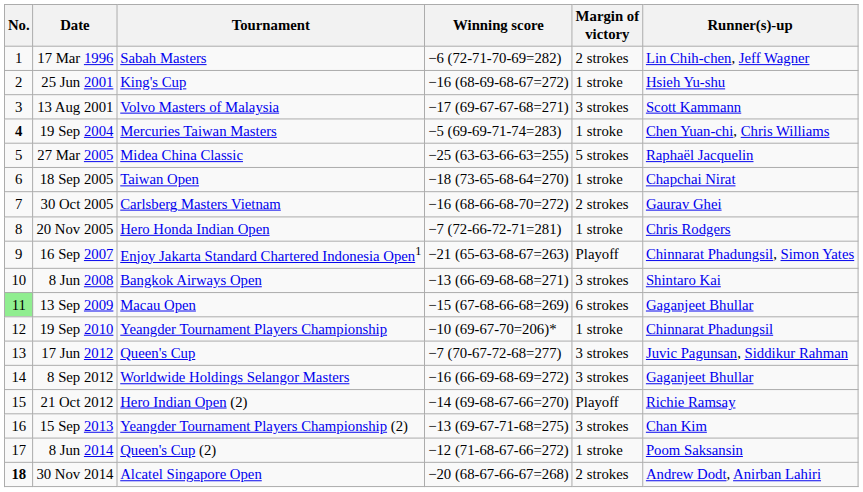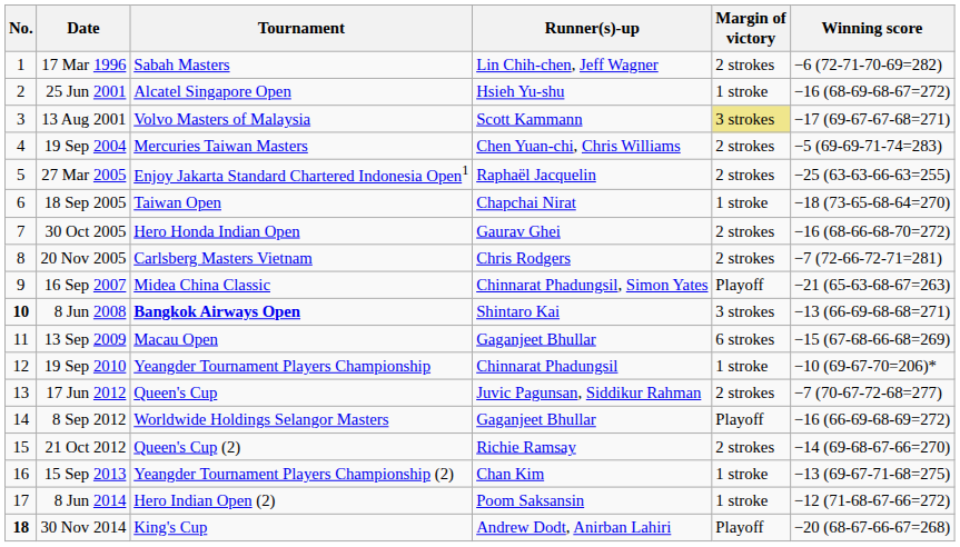columns swapped: Winning score <-> Runner(s)-up
25 Jun 2001 | Tournament: King's Cup -> Alcatel Singapore Open
13 Aug 2001 | Margin of victory: no background -> khaki background
19 Sep 2004 | No.: bold -> normal
19 Sep 2004 | Margin of victory: 1 stroke -> 2 strokes
27 Mar 2005 | Tournament: Midea China Classic -> Enjoy Jakarta Standard Chartered Indonesia Open1
27 Mar 2005 | Margin of victory: 5 strokes -> 2 strokes
30 Oct 2005 | Tournament: Carlsberg Masters Vietnam -> Hero Honda Indian Open
20 Nov 2005 | Tournament: Hero Honda Indian Open -> Carlsberg Masters Vietnam
20 Nov 2005 | Margin of victory: 1 stroke -> 2 strokes
16 Sep 2007 | Tournament: Enjoy Jakarta Standard Chartered Indonesia Open1 -> Midea China Classic
8 Jun 2008 | No.: normal -> bold
8 Jun 2008 | Tournament: normal -> bold
13 Sep 2009 | No.: lightgreen background -> no background
17 Jun 2012 | Margin of victory: 3 strokes -> 2 strokes
8 Sep 2012 | Margin of victory: 3 strokes -> Playoff
21 Oct 2012 | Tournament: Hero Indian Open (2) -> Queen's Cup (2)
21 Oct 2012 | Margin of victory: Playoff -> 2 strokes
15 Sep 2013 | Margin of victory: 3 strokes -> 1 stroke
8 Jun 2014 | Tournament: Queen's Cup (2) -> Hero Indian Open (2)
30 Nov 2014 | Tournament: Alcatel Singapore Open -> King's Cup
30 Nov 2014 | Margin of victory: 2 strokes -> Playoff
